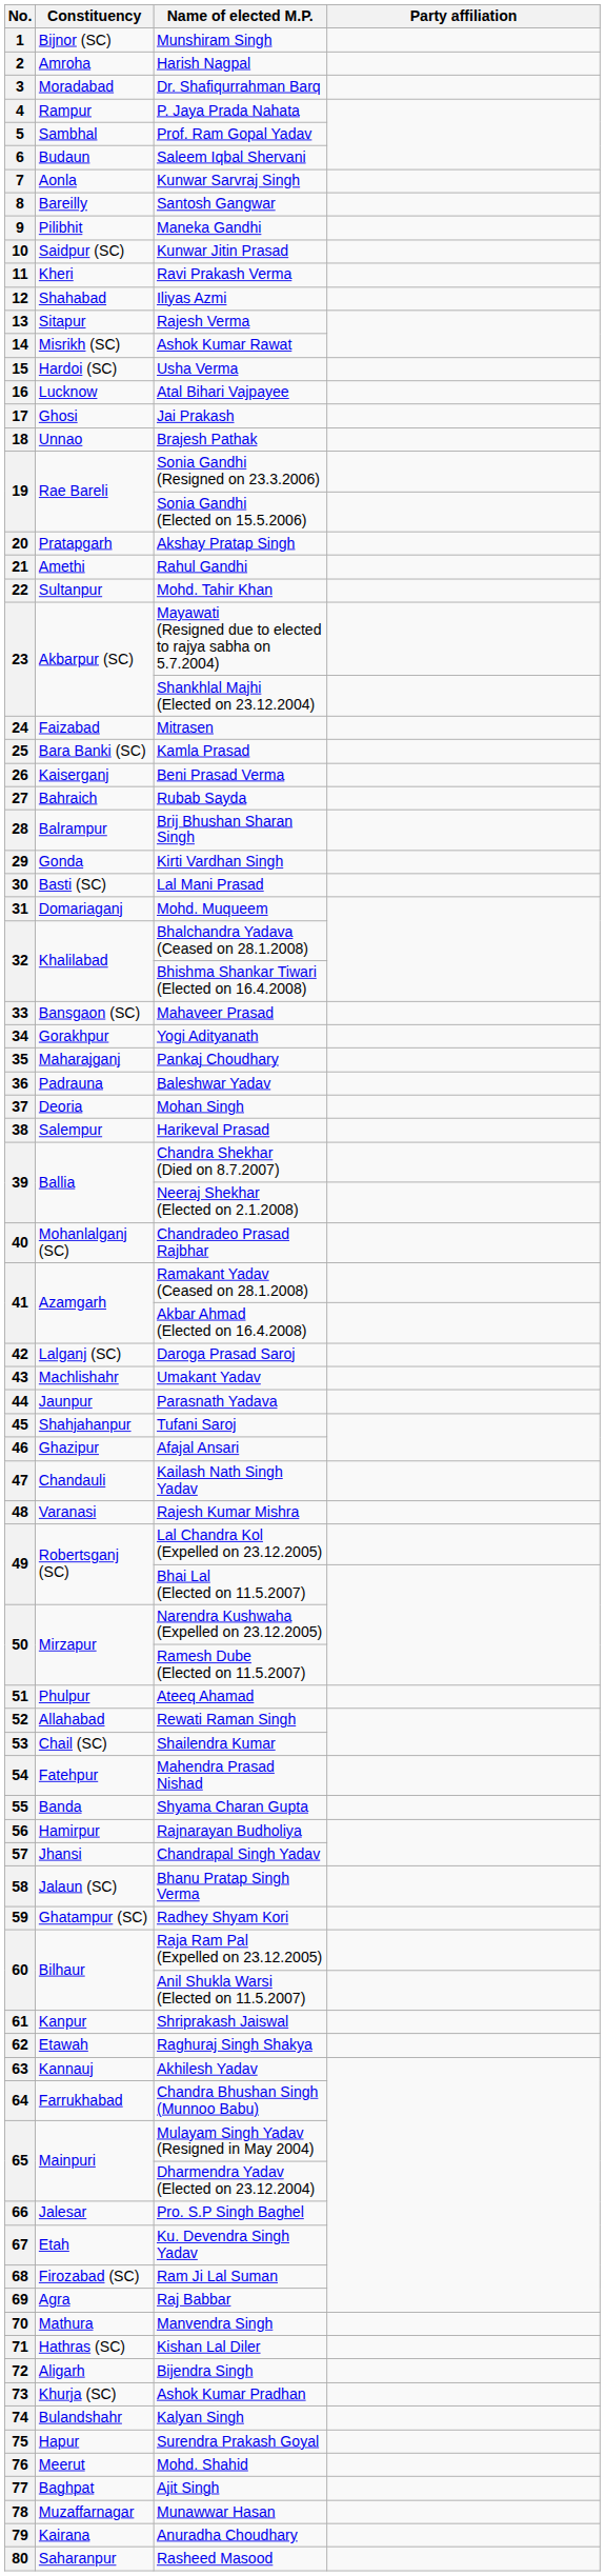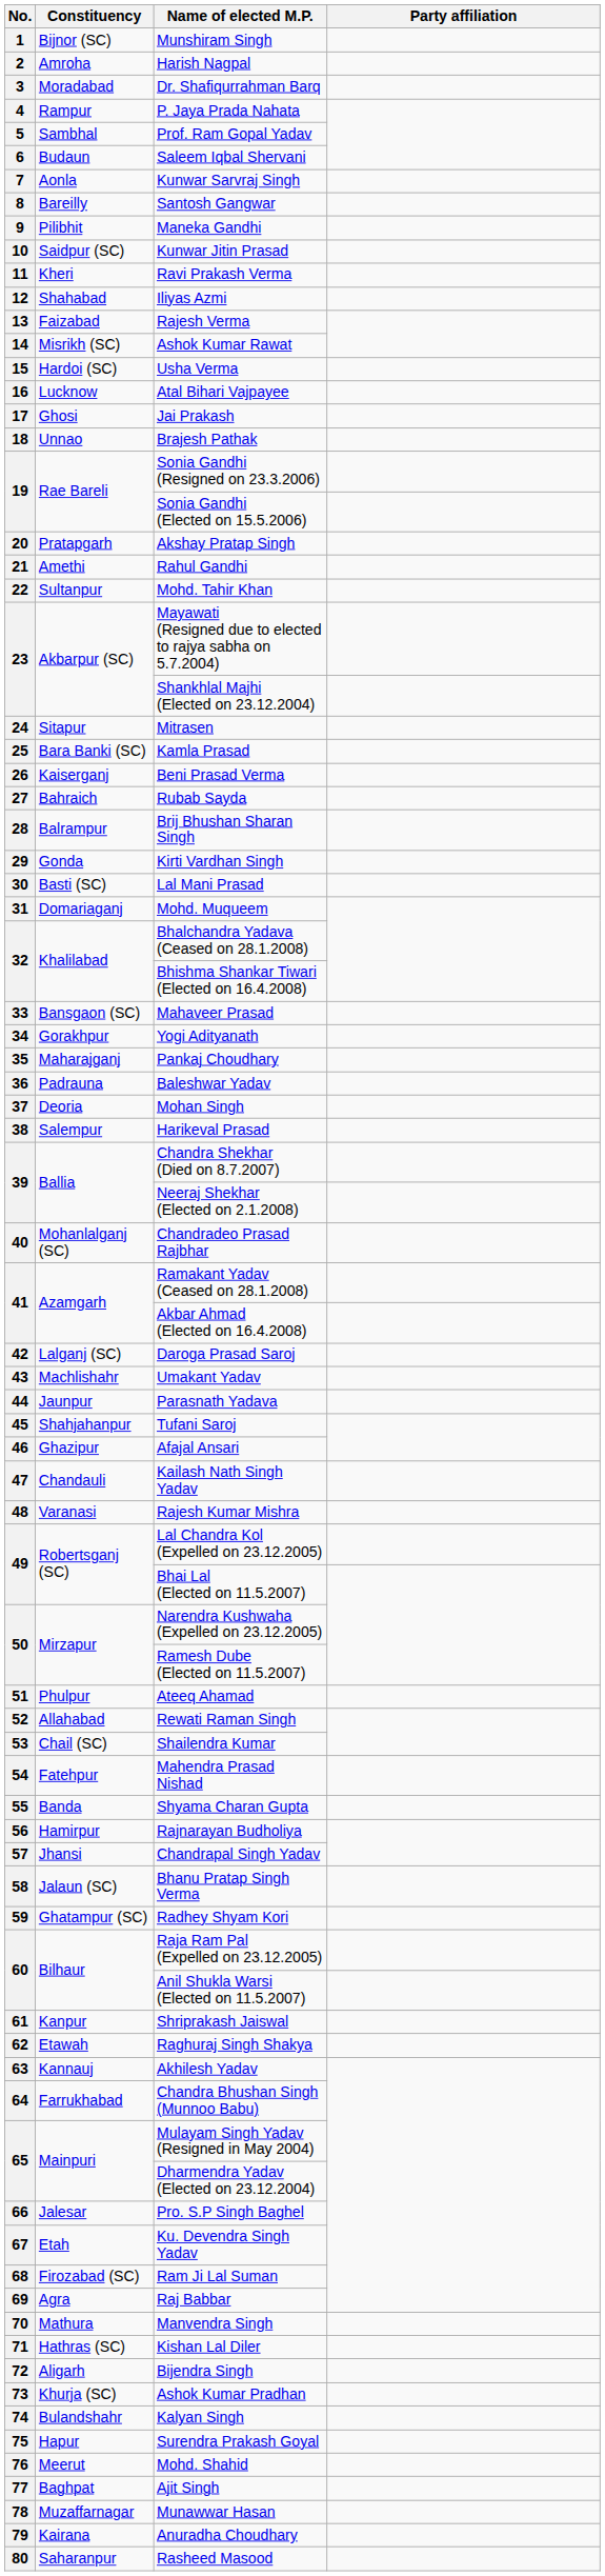Rajesh Verma | Constituency: Sitapur -> Faizabad
Mitrasen | Constituency: Faizabad -> Sitapur
